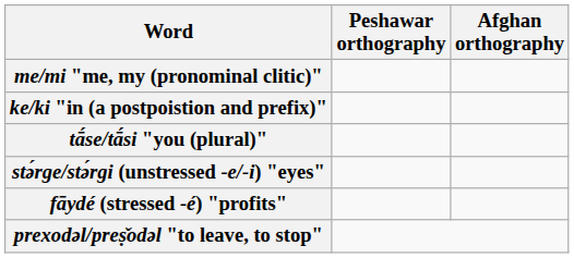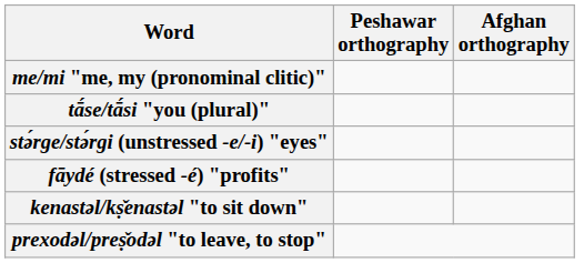- row: ke/ki "in (a postpoistion and prefix)"
+ row: kenastəl/kṣ̌enastəl "to sit down"
